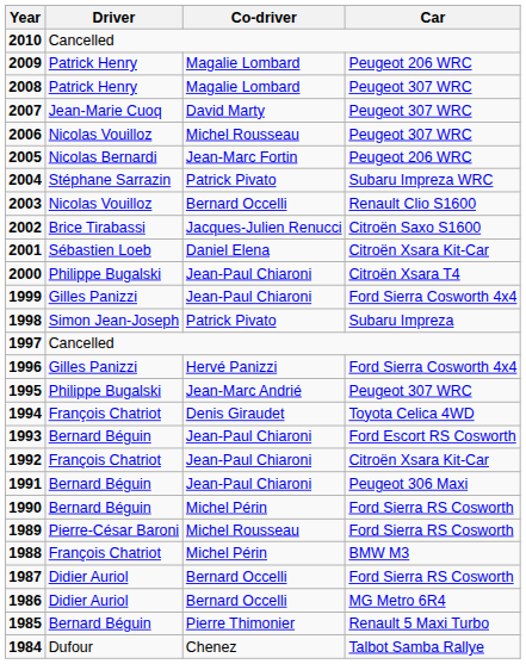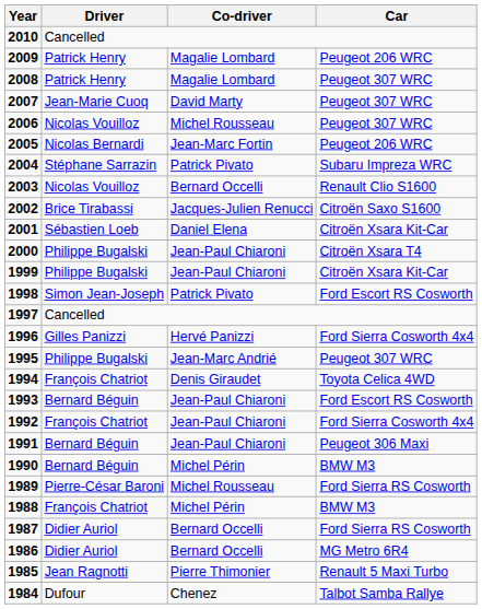1999 | Driver: Gilles Panizzi -> Philippe Bugalski
1999 | Car: Ford Sierra Cosworth 4x4 -> Citroën Xsara Kit-Car
1998 | Car: Subaru Impreza -> Ford Escort RS Cosworth
1992 | Car: Citroën Xsara Kit-Car -> Ford Sierra Cosworth 4x4
1990 | Car: Ford Sierra RS Cosworth -> BMW M3
1985 | Driver: Bernard Béguin -> Jean Ragnotti
